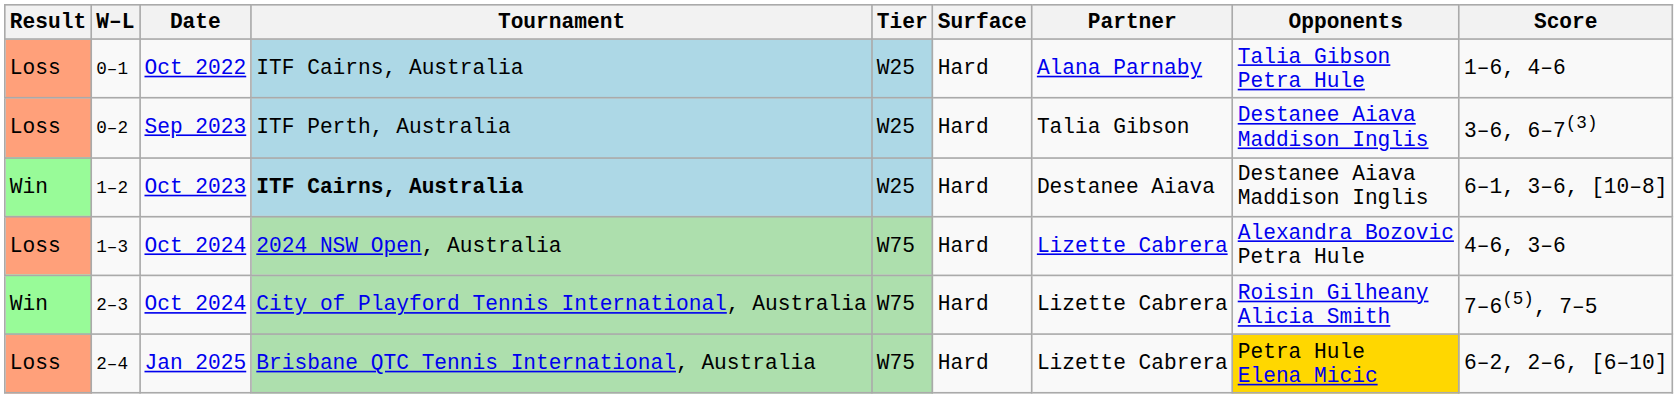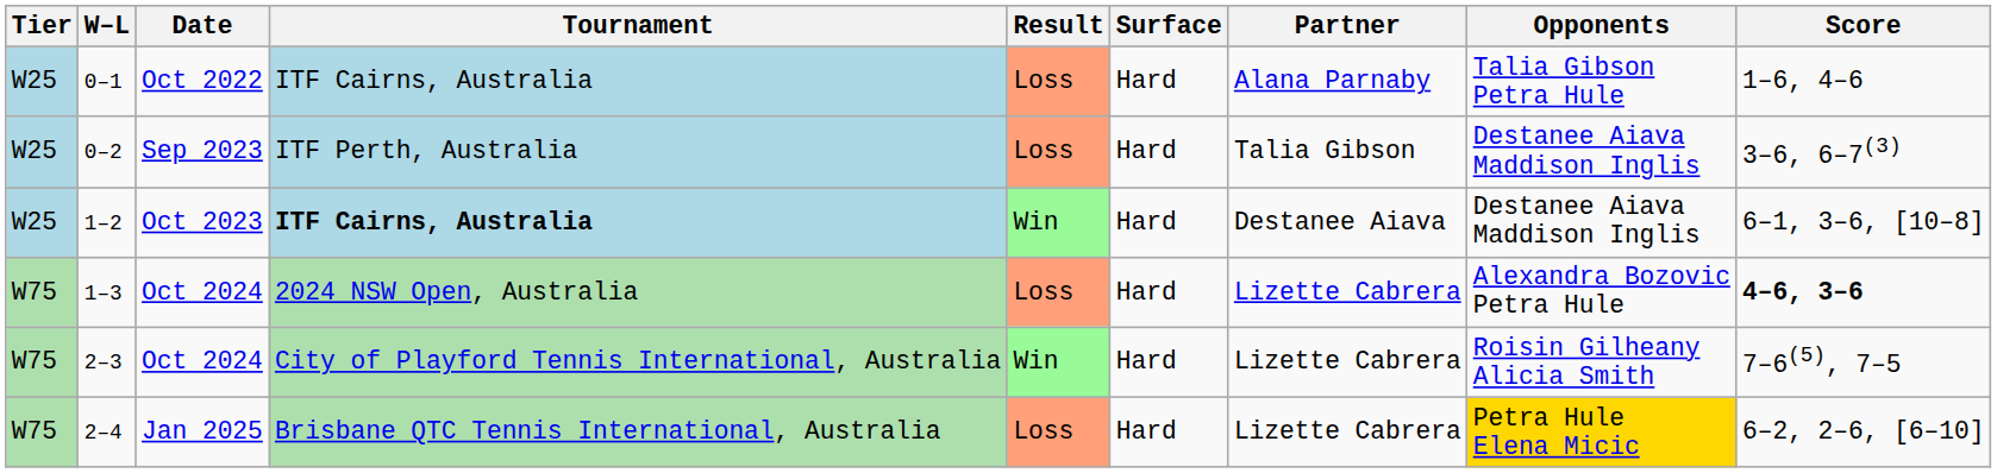columns swapped: Result <-> Tier
1–3 | Score: normal -> bold
